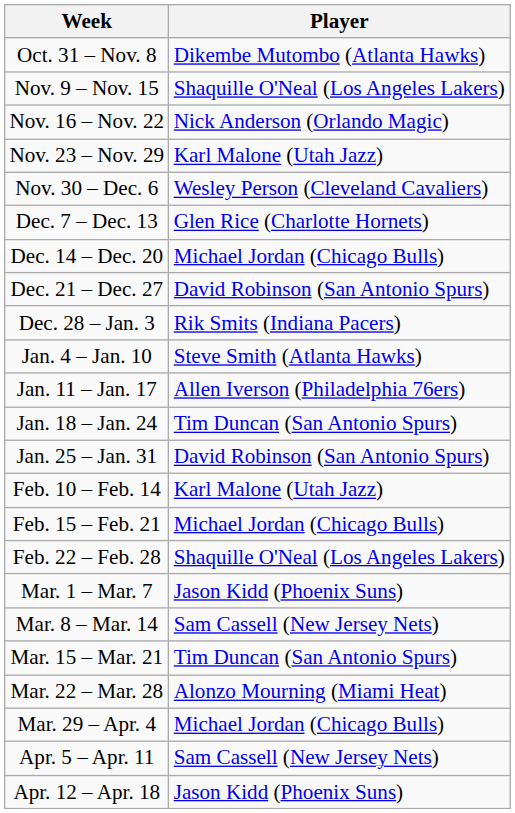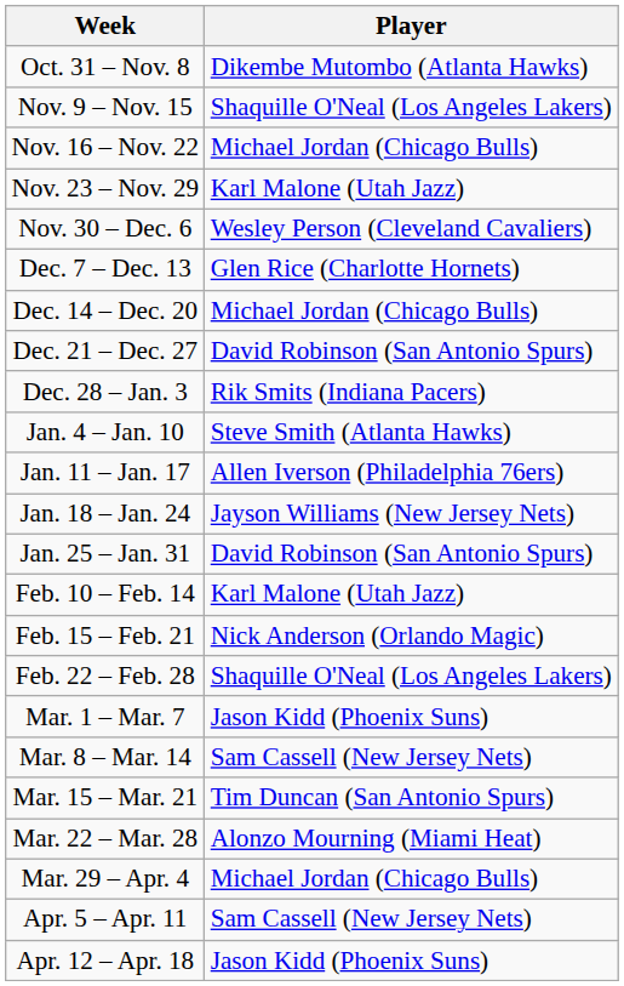Nov. 16 – Nov. 22 | Player: Nick Anderson (Orlando Magic) -> Michael Jordan (Chicago Bulls)
Jan. 18 – Jan. 24 | Player: Tim Duncan (San Antonio Spurs) -> Jayson Williams (New Jersey Nets)
Feb. 15 – Feb. 21 | Player: Michael Jordan (Chicago Bulls) -> Nick Anderson (Orlando Magic)
